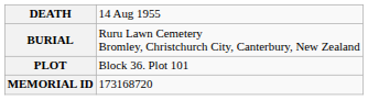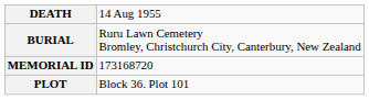rows swapped: PLOT <-> MEMORIAL ID
